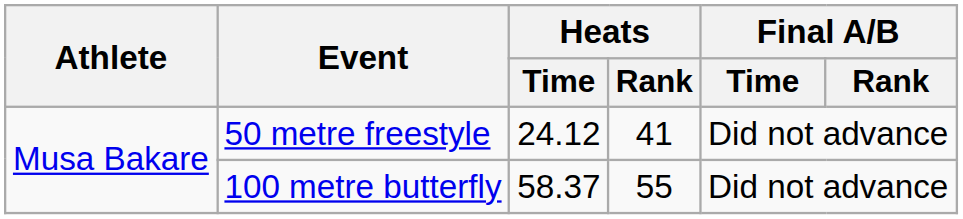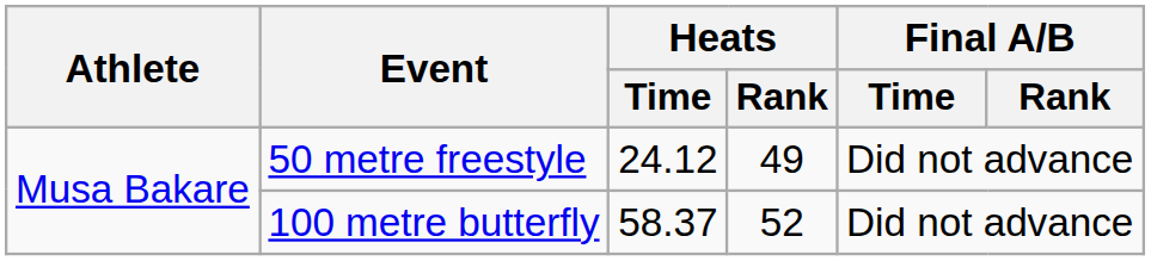50 metre freestyle | Heats / Rank: 41 -> 49
100 metre butterfly | Heats / Rank: 55 -> 52
